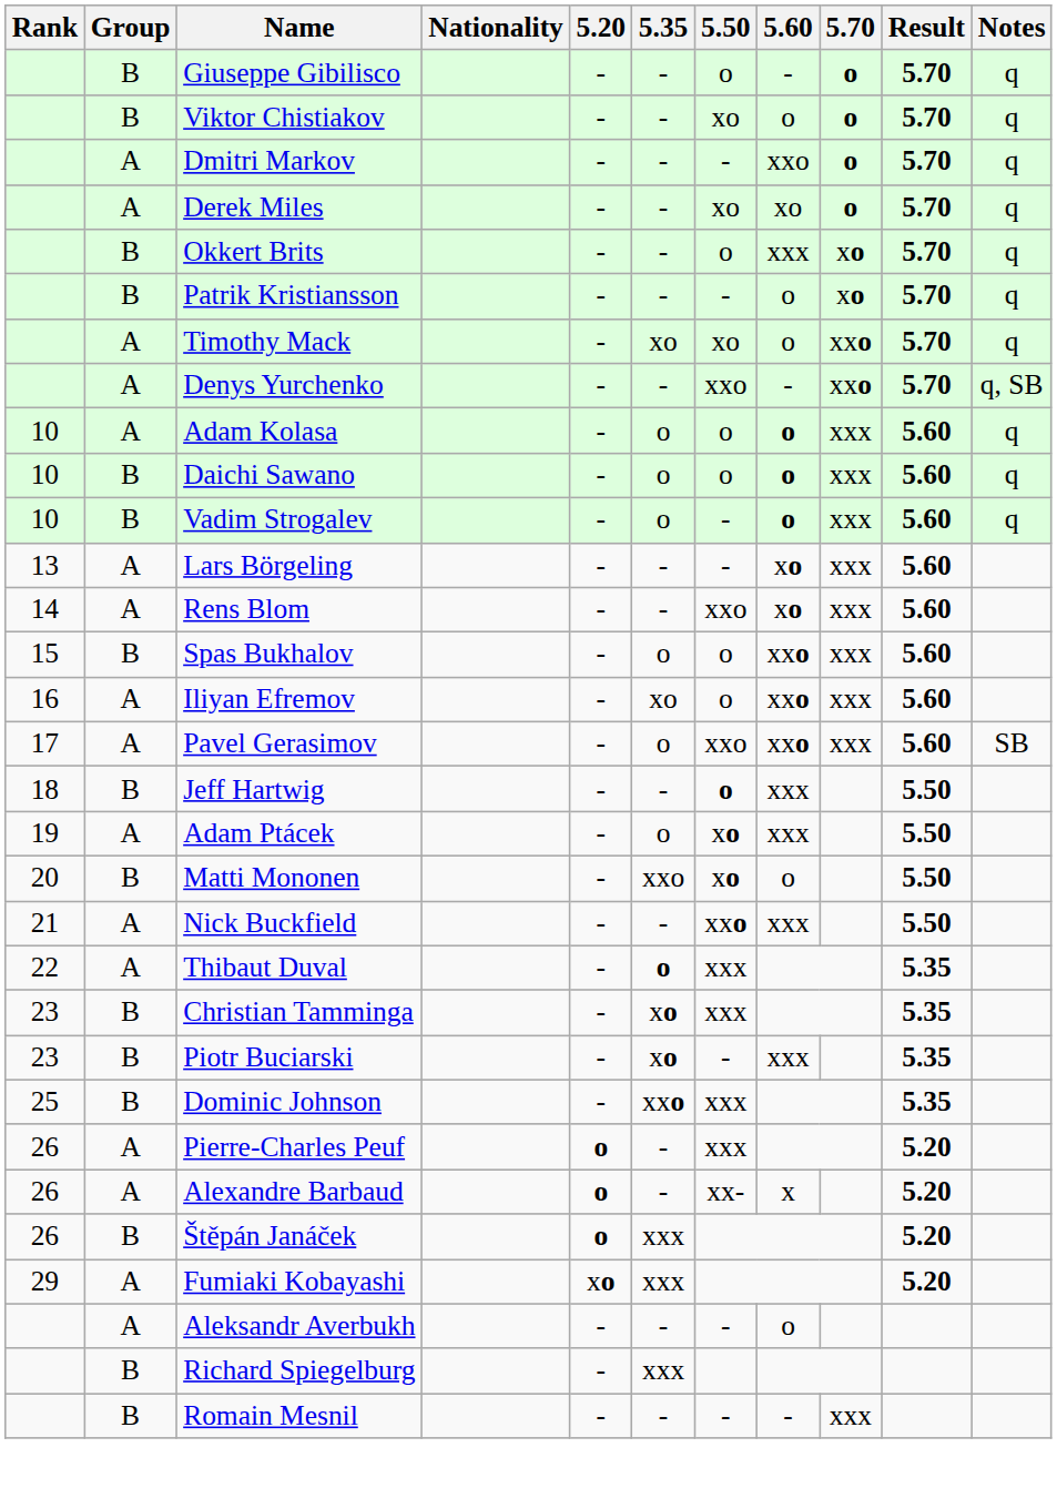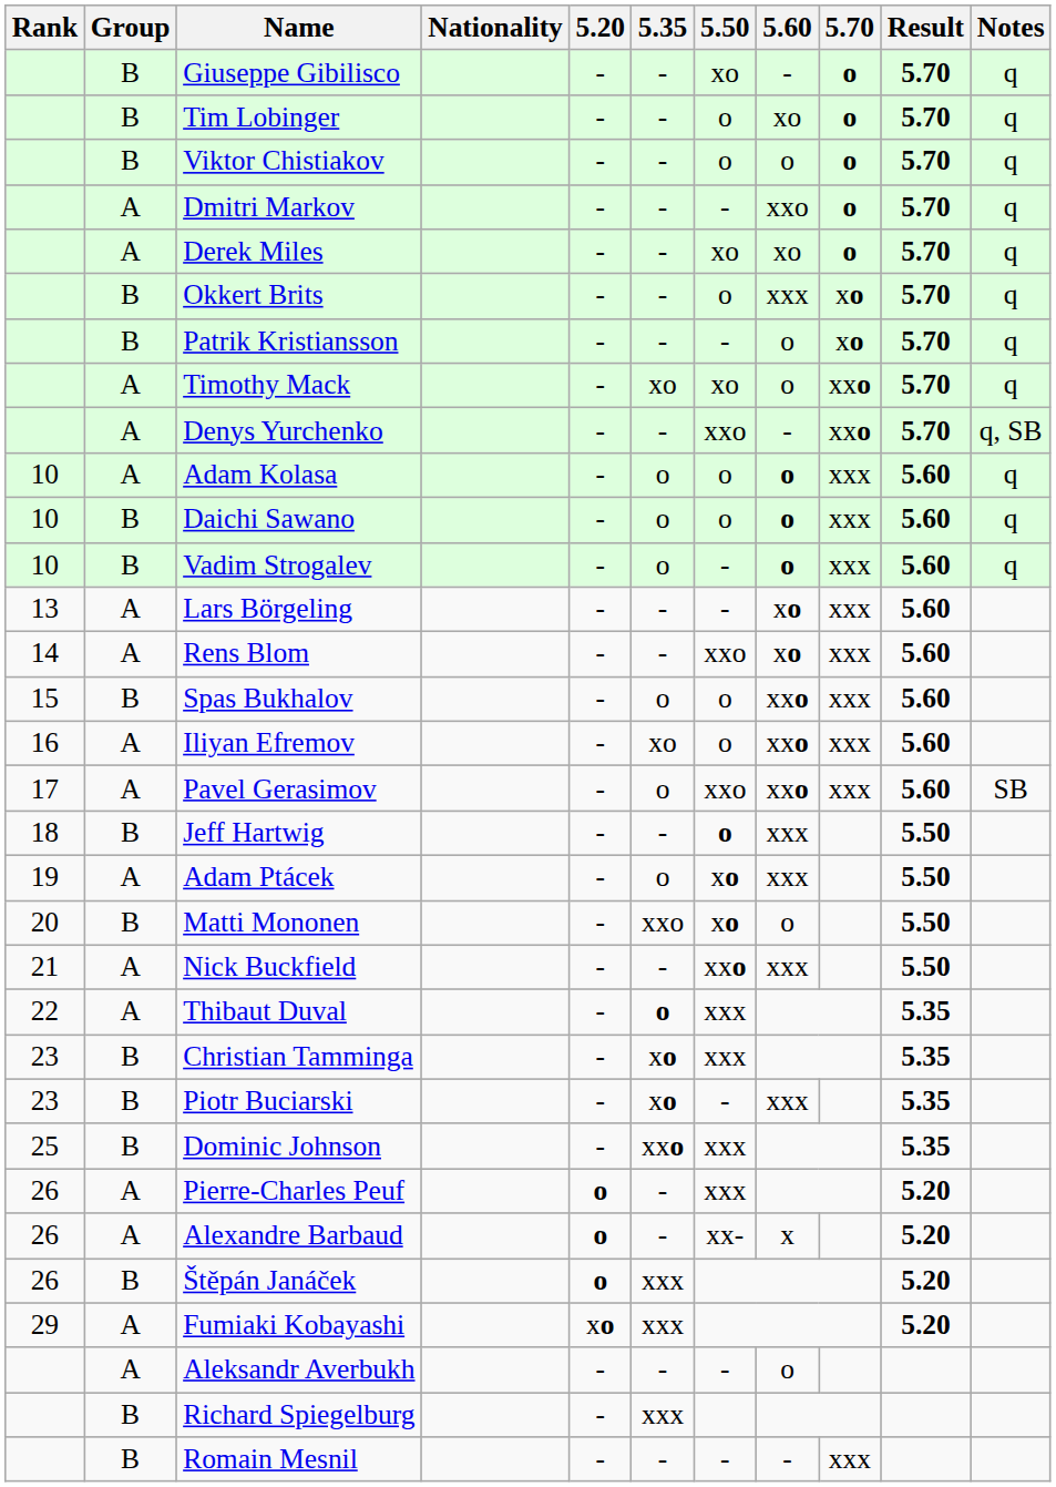Giuseppe Gibilisco | 5.50: o -> xo
+ row: B | Tim Lobinger | - | - | o | xo | o | 5.70 | q
Viktor Chistiakov | 5.50: xo -> o
